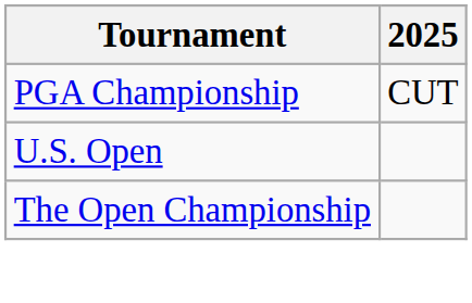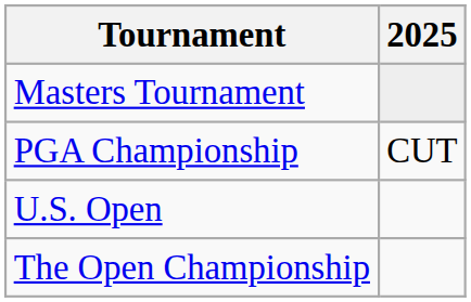+ row: Masters Tournament
